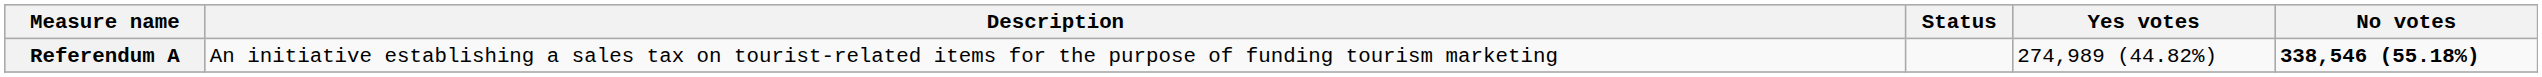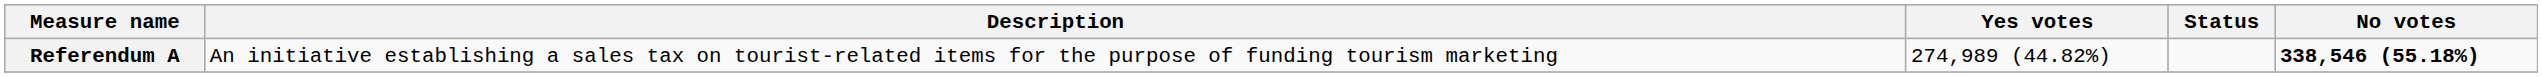columns swapped: Status <-> Yes votes
